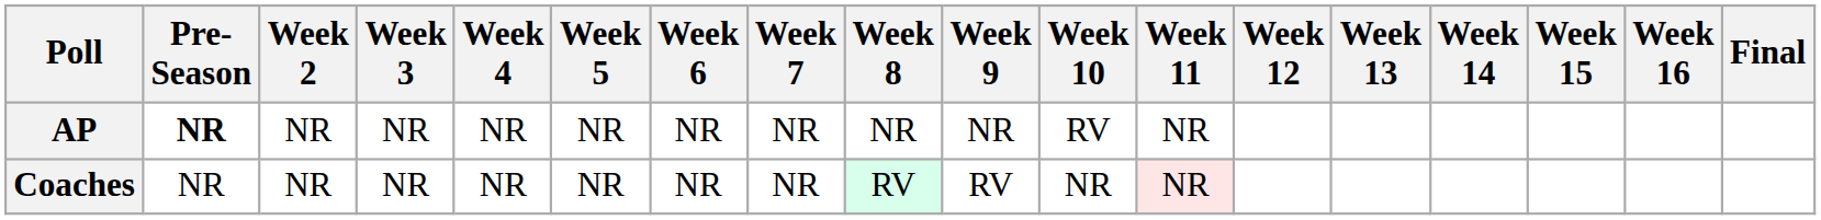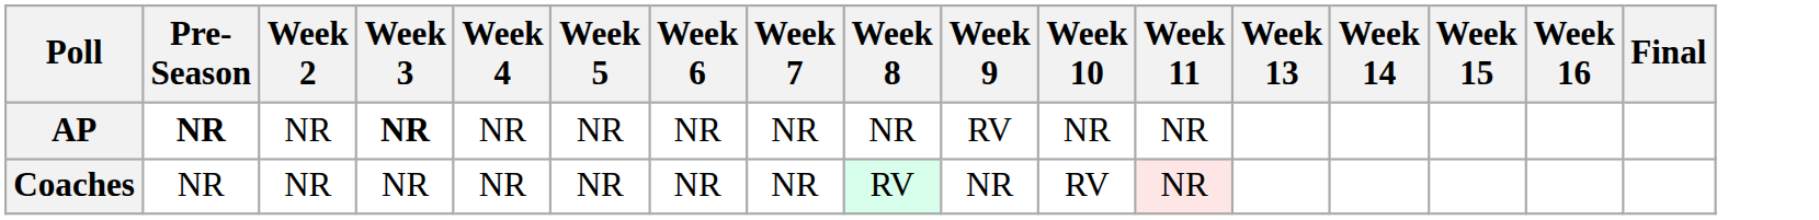- column: Week 12
AP | Week 3: normal -> bold
AP | Week 9: NR -> RV
AP | Week 10: RV -> NR
Coaches | Week 9: RV -> NR
Coaches | Week 10: NR -> RV
